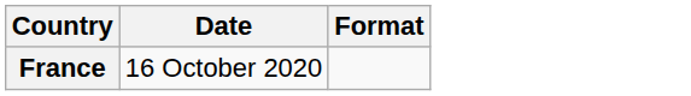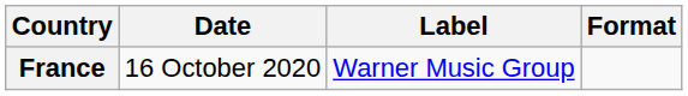+ column: Label | Warner Music Group
